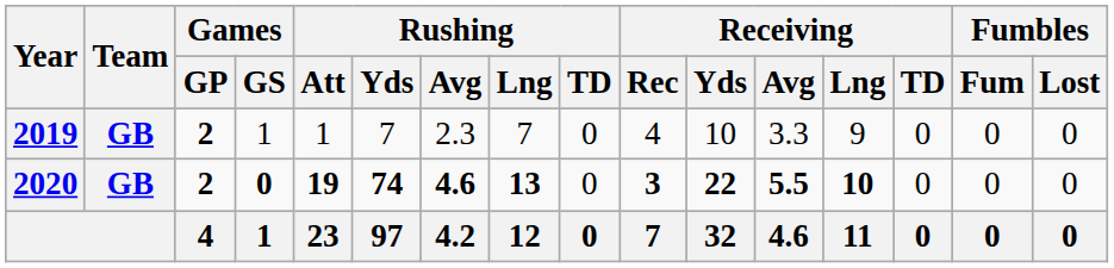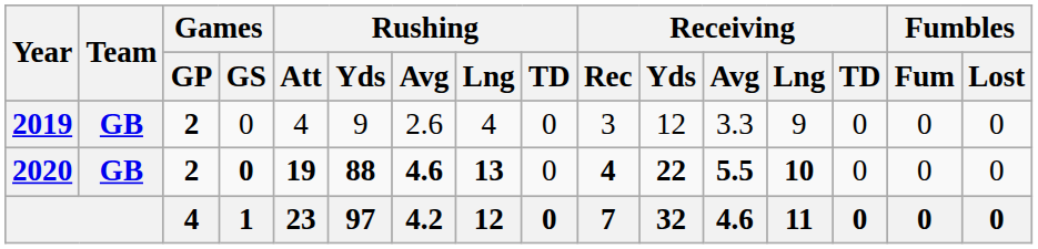2019 | Games / GS: 1 -> 0
2019 | Rushing / Att: 1 -> 4
2019 | Rushing / Yds: 7 -> 9
2019 | Rushing / Avg: 2.3 -> 2.6
2019 | Rushing / Lng: 7 -> 4
2019 | Receiving / Rec: 4 -> 3
2019 | Receiving / Yds: 10 -> 12
2020 | Rushing / Yds: 74 -> 88
2020 | Receiving / Rec: 3 -> 4
